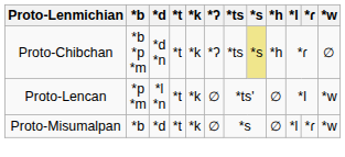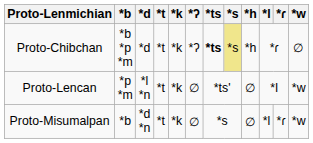Proto-Chibchan | *d: *d *n -> *d
Proto-Chibchan | *ts: normal -> bold
Proto-Misumalpan | *d: *d -> *d *n
